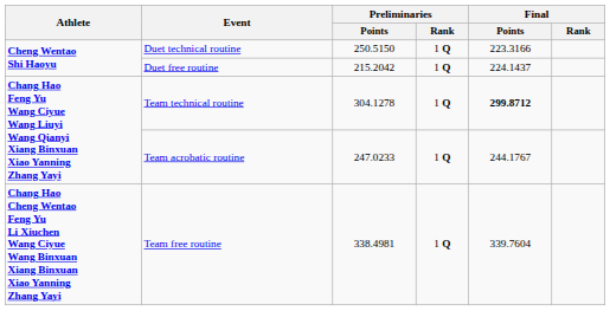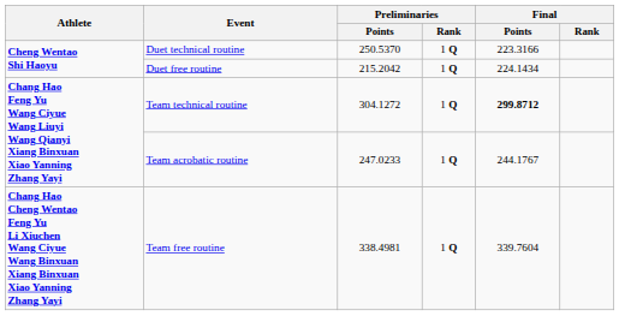Duet technical routine | Preliminaries / Points: 250.5150 -> 250.5370
Duet free routine | Final / Points: 224.1437 -> 224.1434
Team technical routine | Preliminaries / Points: 304.1278 -> 304.1272
